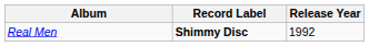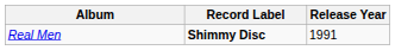Real Men | Release Year: 1992 -> 1991
